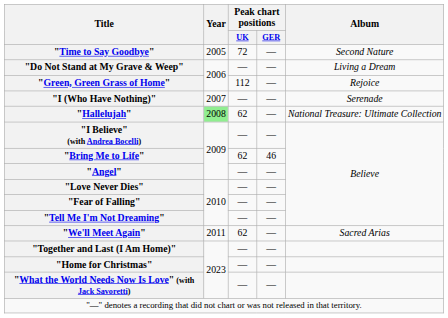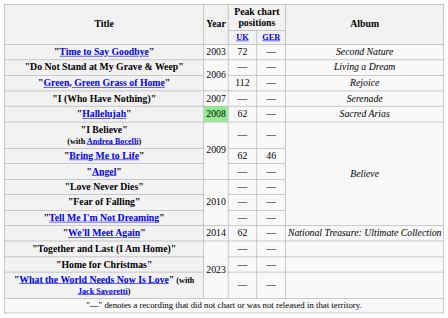"Time to Say Goodbye" | Year: 2005 -> 2003
"Hallelujah" | Album: National Treasure: Ultimate Collection -> Sacred Arias
"We'll Meet Again" | Year: 2011 -> 2014
"We'll Meet Again" | Album: Sacred Arias -> National Treasure: Ultimate Collection
